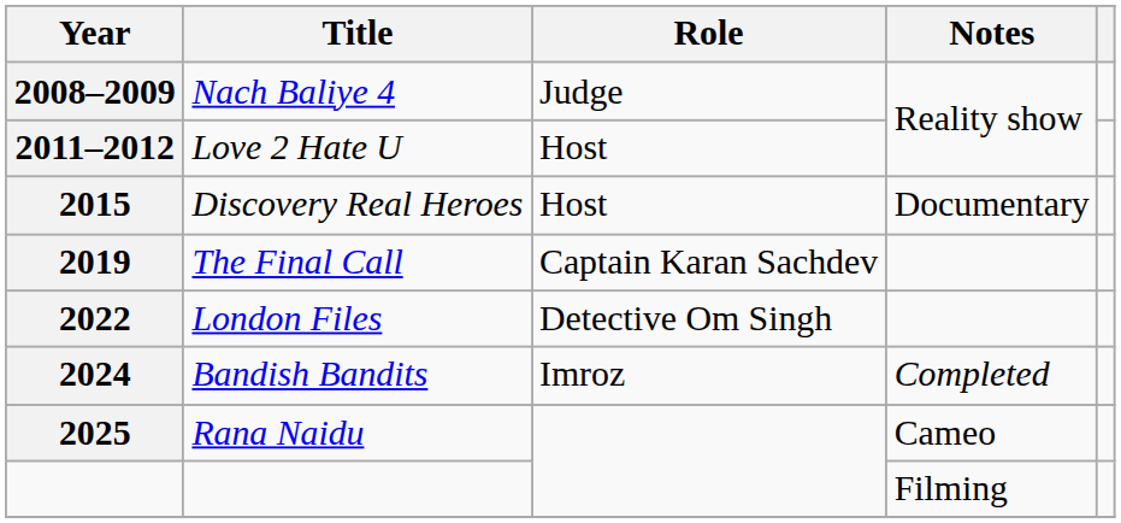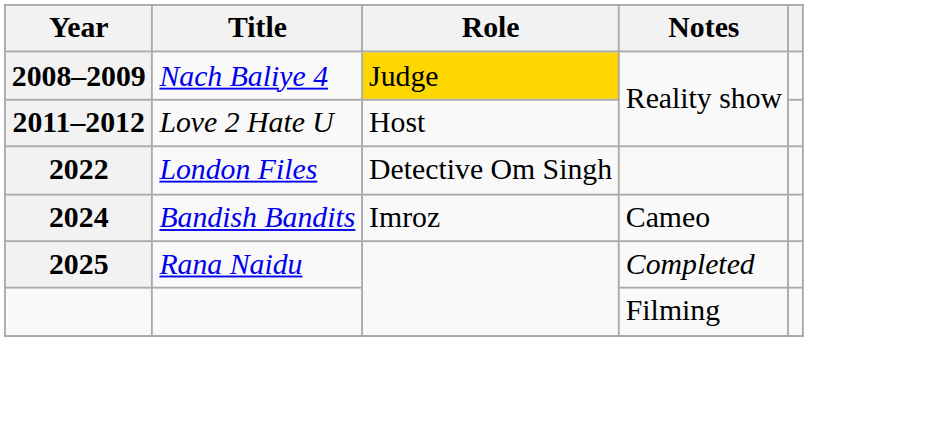Nach Baliye 4 | Role: no background -> gold background
- row: 2015 | Discovery Real Heroes | Host | Documentary
- row: 2019 | The Final Call | Captain Karan Sachdev
Bandish Bandits | Notes: Completed -> Cameo
Rana Naidu | Notes: Cameo -> Completed
